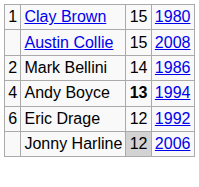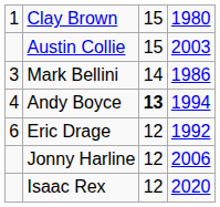Austin Collie | column 4: 2008 -> 2003
Mark Bellini | column 1: 2 -> 3
Jonny Harline | column 3: lightgrey background -> no background
+ row: Isaac Rex | 12 | 2020
